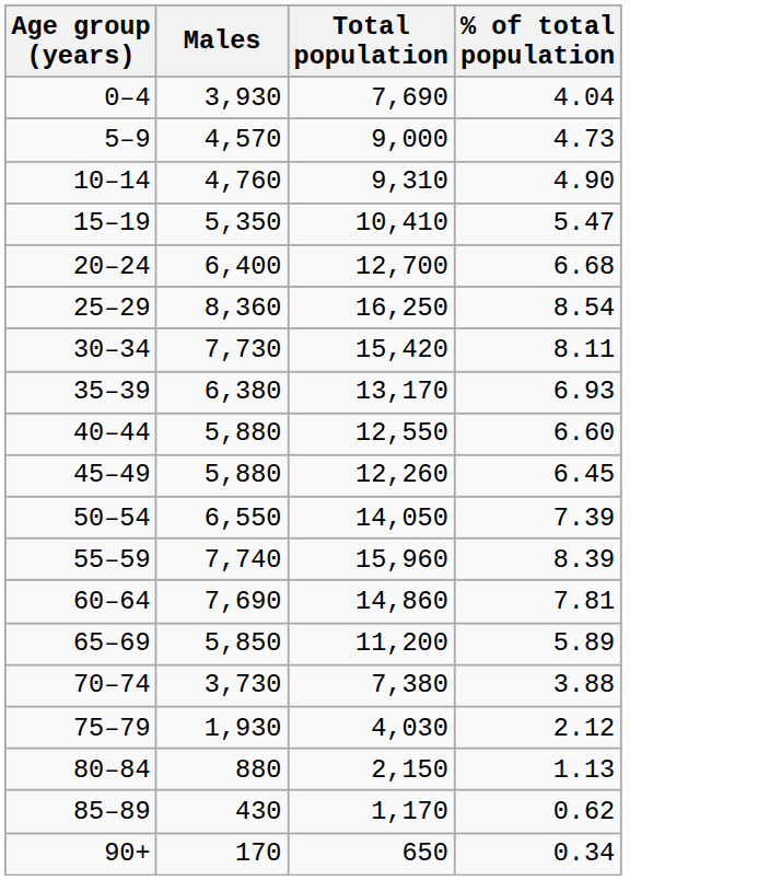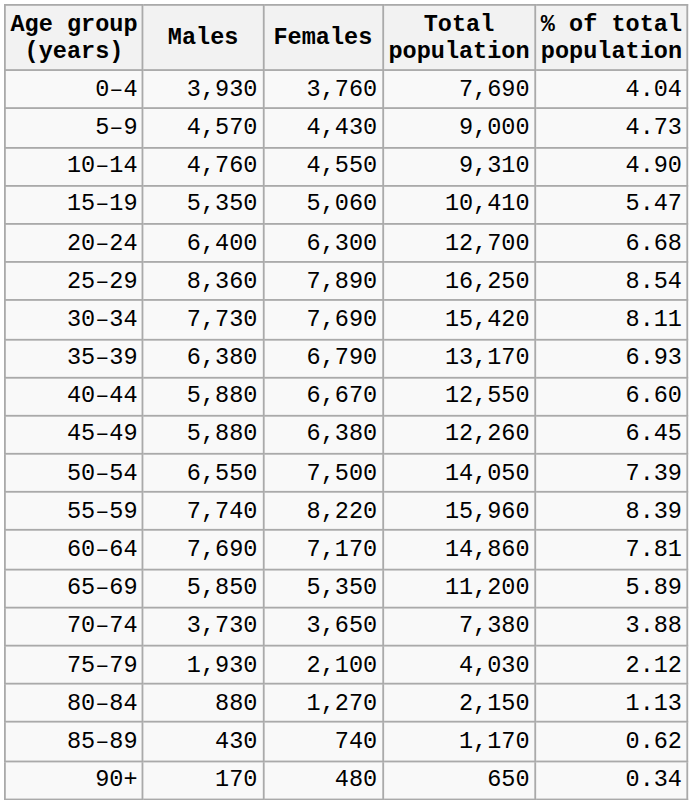+ column: Females | 3,760 | 4,430 | 4,550 | 5,060 | 6,300 | 7,890 | 7,690 | 6,790 | 6,670 | 6,380 | 7,500 | 8,220 | 7,170 | 5,350 | 3,650 | 2,100 | 1,270 | 740 | 480
